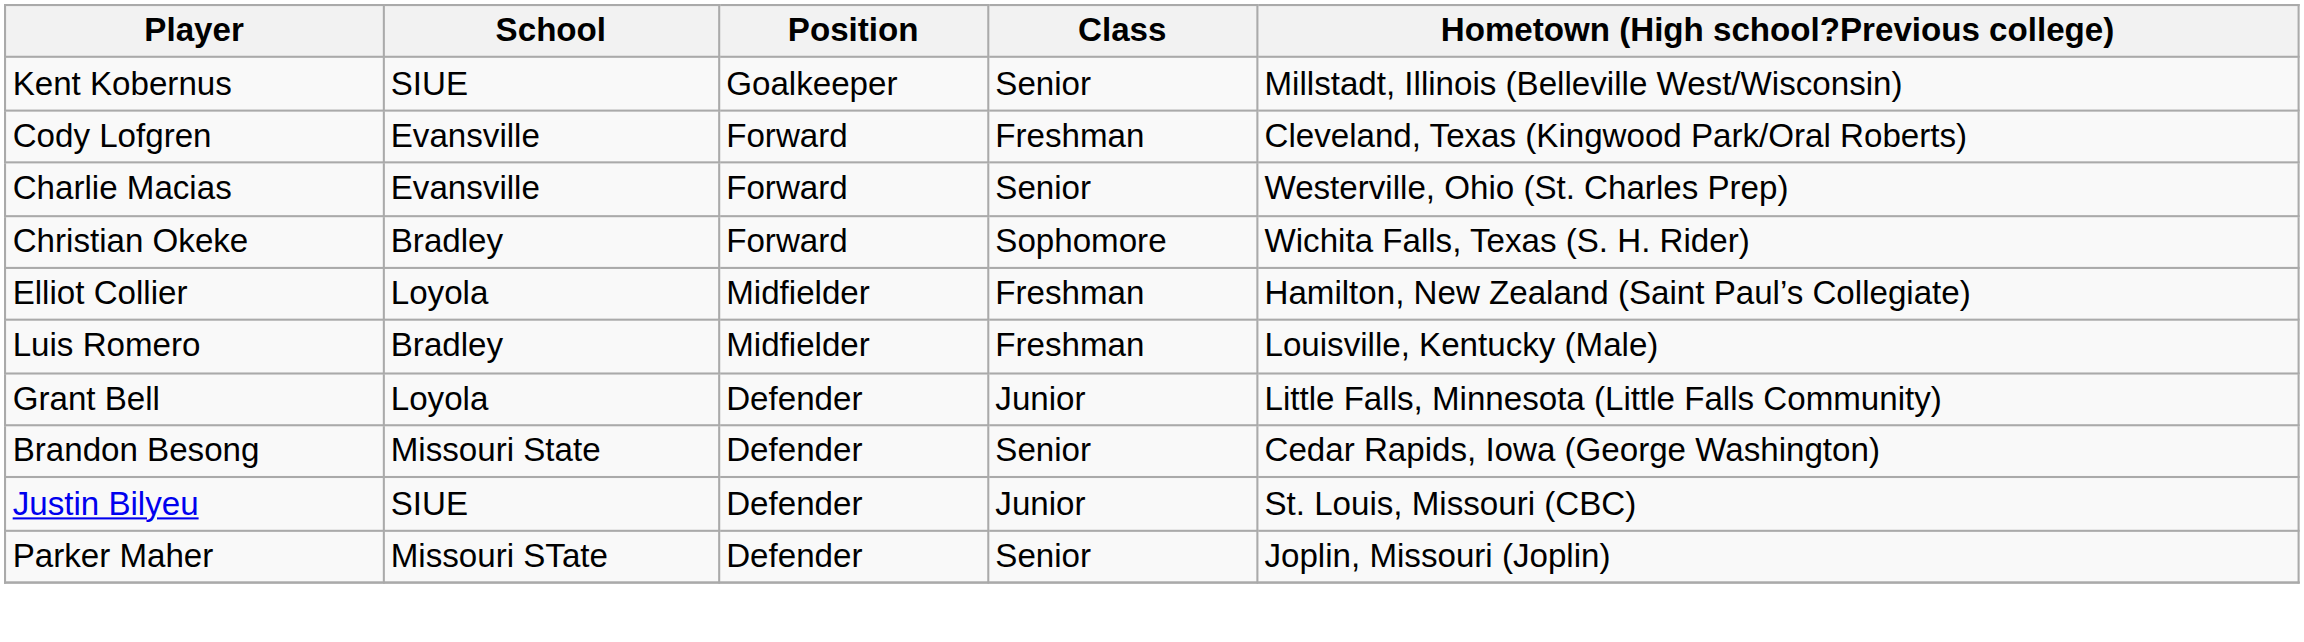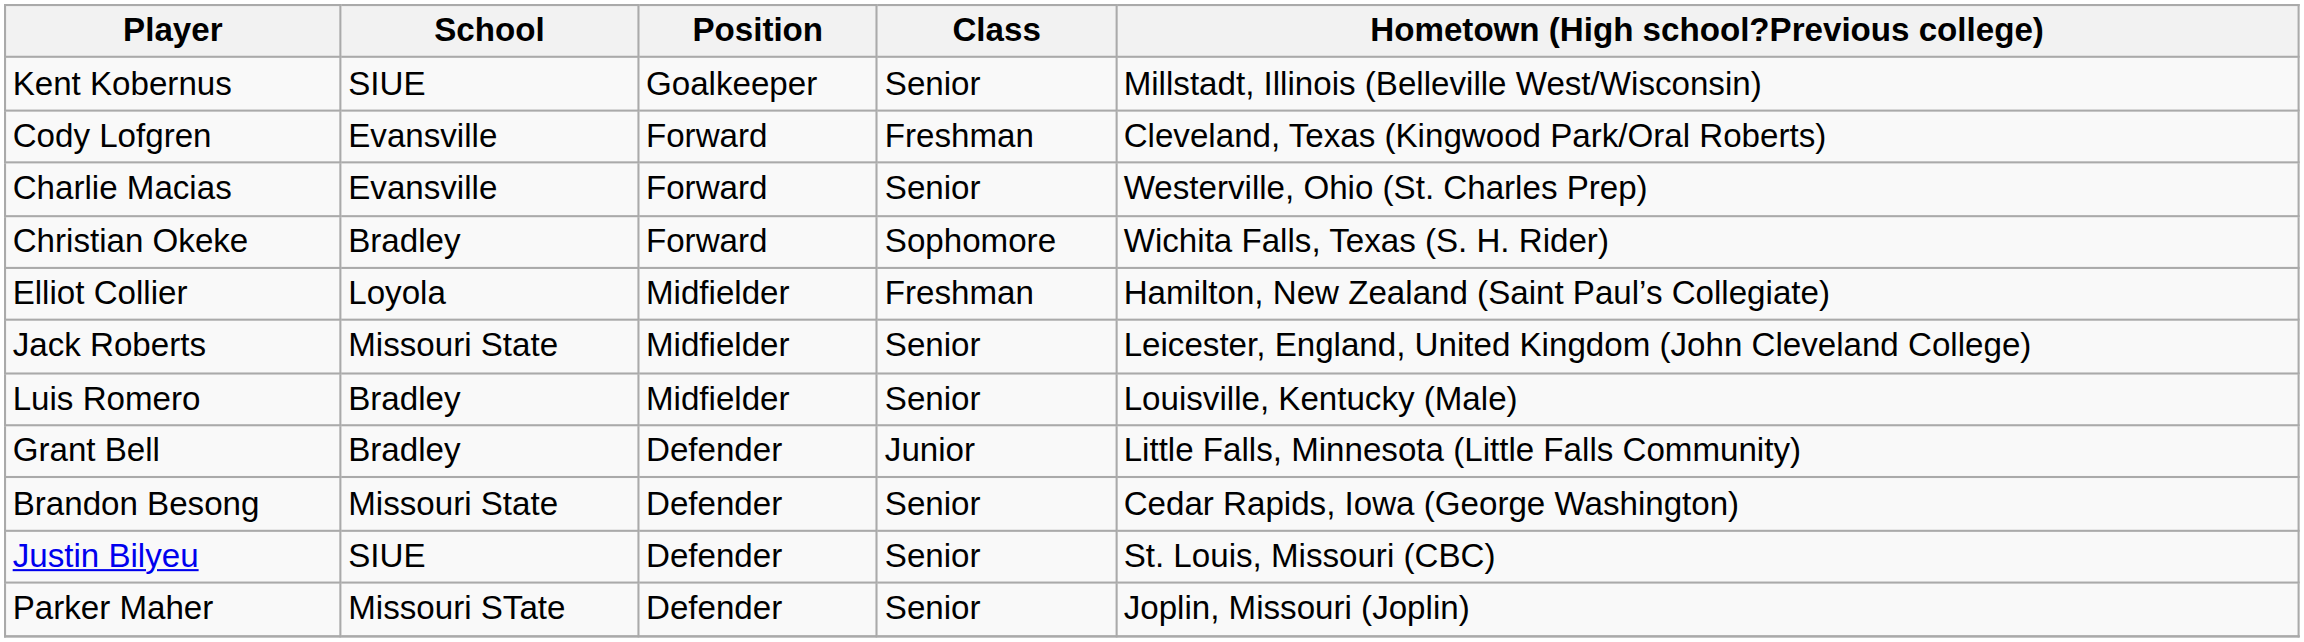+ row: Jack Roberts | Missouri State | Midfielder | Senior | Leicester, England, United Kingdom (John Cleveland College)
Luis Romero | Class: Freshman -> Senior
Grant Bell | School: Loyola -> Bradley
Justin Bilyeu | Class: Junior -> Senior
